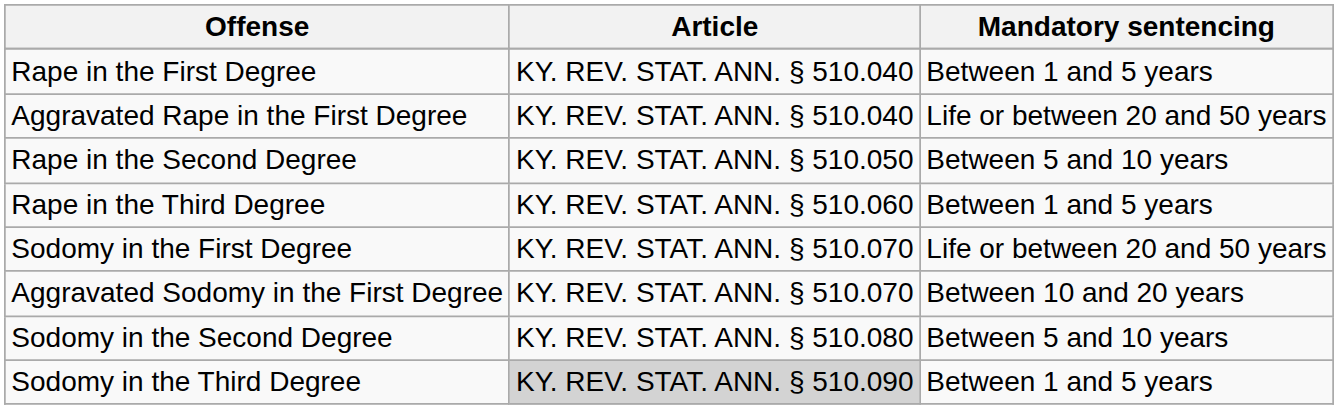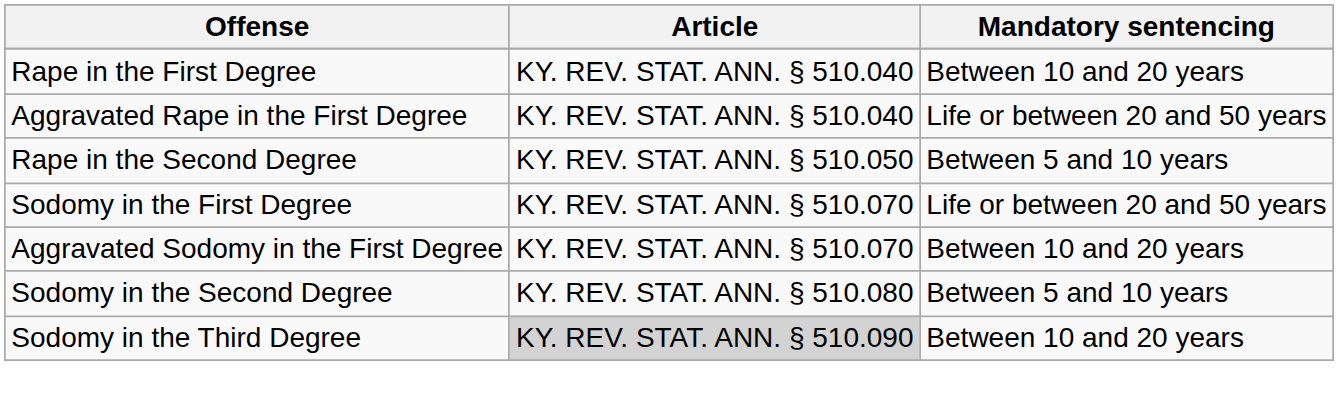Rape in the First Degree | Mandatory sentencing: Between 1 and 5 years -> Between 10 and 20 years
- row: Rape in the Third Degree | KY. REV. STAT. ANN. § 510.060 | Between 1 and 5 years
Sodomy in the Third Degree | Mandatory sentencing: Between 1 and 5 years -> Between 10 and 20 years
